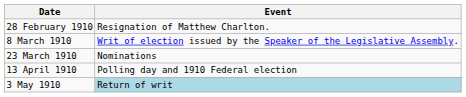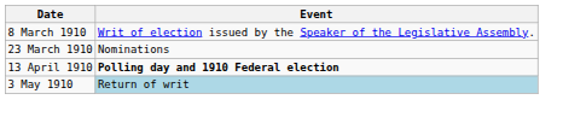- row: 28 February 1910 | Resignation of Matthew Charlton.
13 April 1910 | Event: normal -> bold
